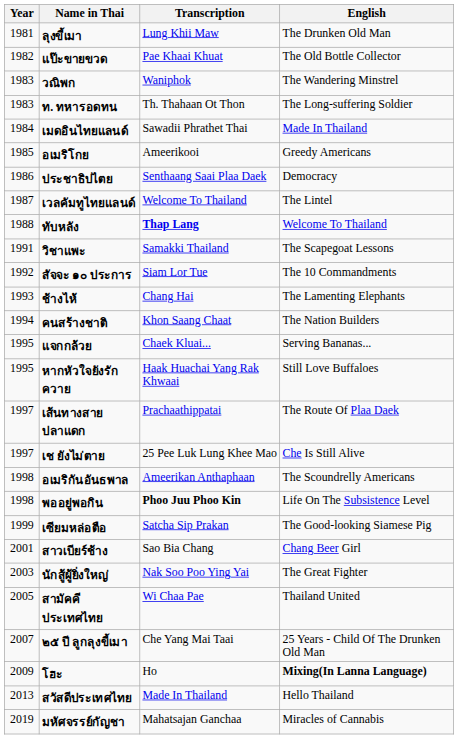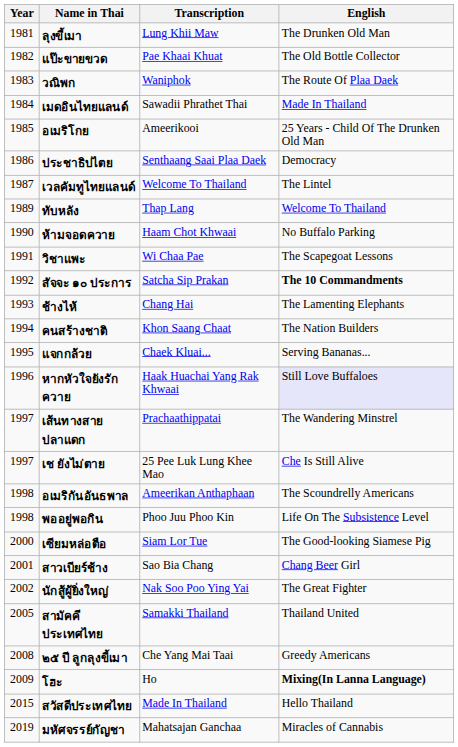วณิพก | English: The Wandering Minstrel -> The Route Of Plaa Daek
- row: 1983 | ท. ทหารอดทน | Th. Thahaan Ot Thon | The Long-suffering Soldier
อเมริโกย | English: Greedy Americans -> 25 Years - Child Of The Drunken Old Man
ทับหลัง | Year: 1988 -> 1989
ทับหลัง | Transcription: bold -> normal
+ row: 1990 | ห้ามจอดควาย | Haam Chot Khwaai | No Buffalo Parking
วิชาแพะ | Transcription: Samakki Thailand -> Wi Chaa Pae
สัจจะ ๑๐ ประการ | Transcription: Siam Lor Tue -> Satcha Sip Prakan
สัจจะ ๑๐ ประการ | English: normal -> bold
หากหัวใจยังรักควาย | Year: 1995 -> 1996
หากหัวใจยังรักควาย | English: no background -> lavender background
เส้นทางสายปลาแดก | English: The Route Of Plaa Daek -> The Wandering Minstrel
พออยู่พอกิน | Transcription: bold -> normal
เซียมหล่อตือ | Year: 1999 -> 2000
เซียมหล่อตือ | Transcription: Satcha Sip Prakan -> Siam Lor Tue
นักสู้ผู้ยิ่งใหญ่ | Year: 2003 -> 2002
สามัคคีประเทศไทย | Transcription: Wi Chaa Pae -> Samakki Thailand
๒๕ ปี ลูกลุงขี้เมา | Year: 2007 -> 2008
๒๕ ปี ลูกลุงขี้เมา | English: 25 Years - Child Of The Drunken Old Man -> Greedy Americans
สวัสดีประเทศไทย | Year: 2013 -> 2015
